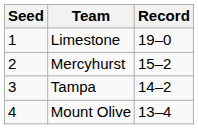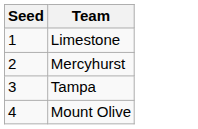- column: Record | 19–0 | 15–2 | 14–2 | 13–4
